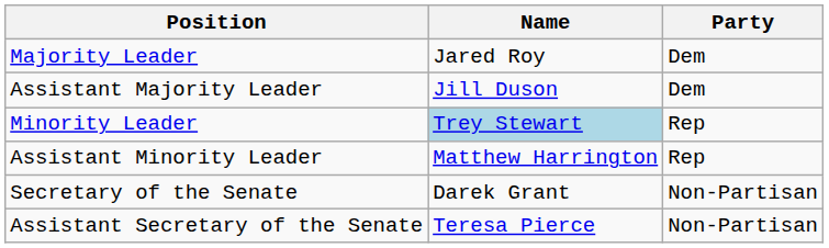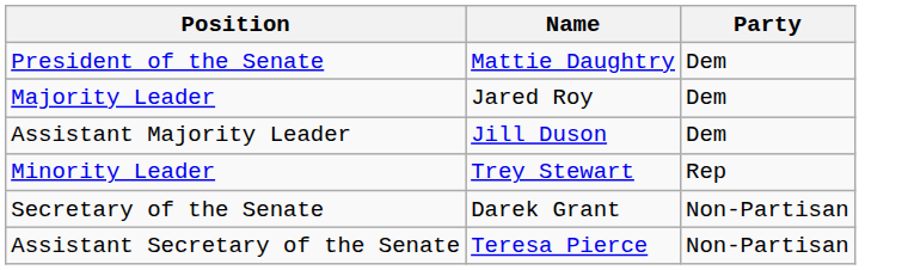+ row: President of the Senate | Mattie Daughtry | Dem
Minority Leader | Name: lightblue background -> no background
- row: Assistant Minority Leader | Matthew Harrington | Rep
